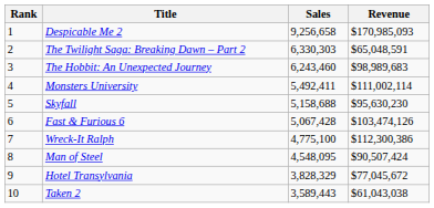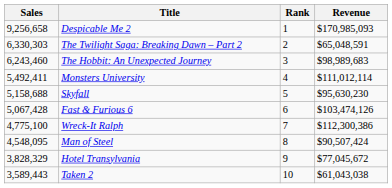columns swapped: Rank <-> Sales
Monsters University | Revenue: $111,002,114 -> $111,012,114
